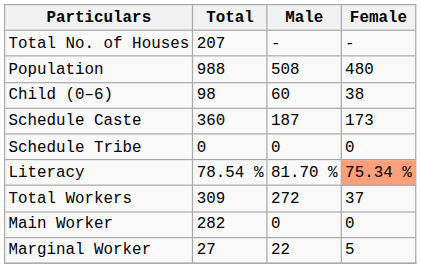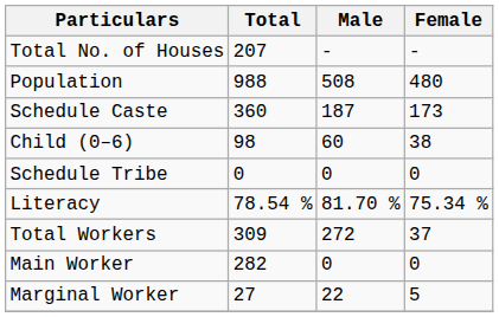rows swapped: Child (0–6) <-> Schedule Caste
Literacy | Female: lightsalmon background -> no background
